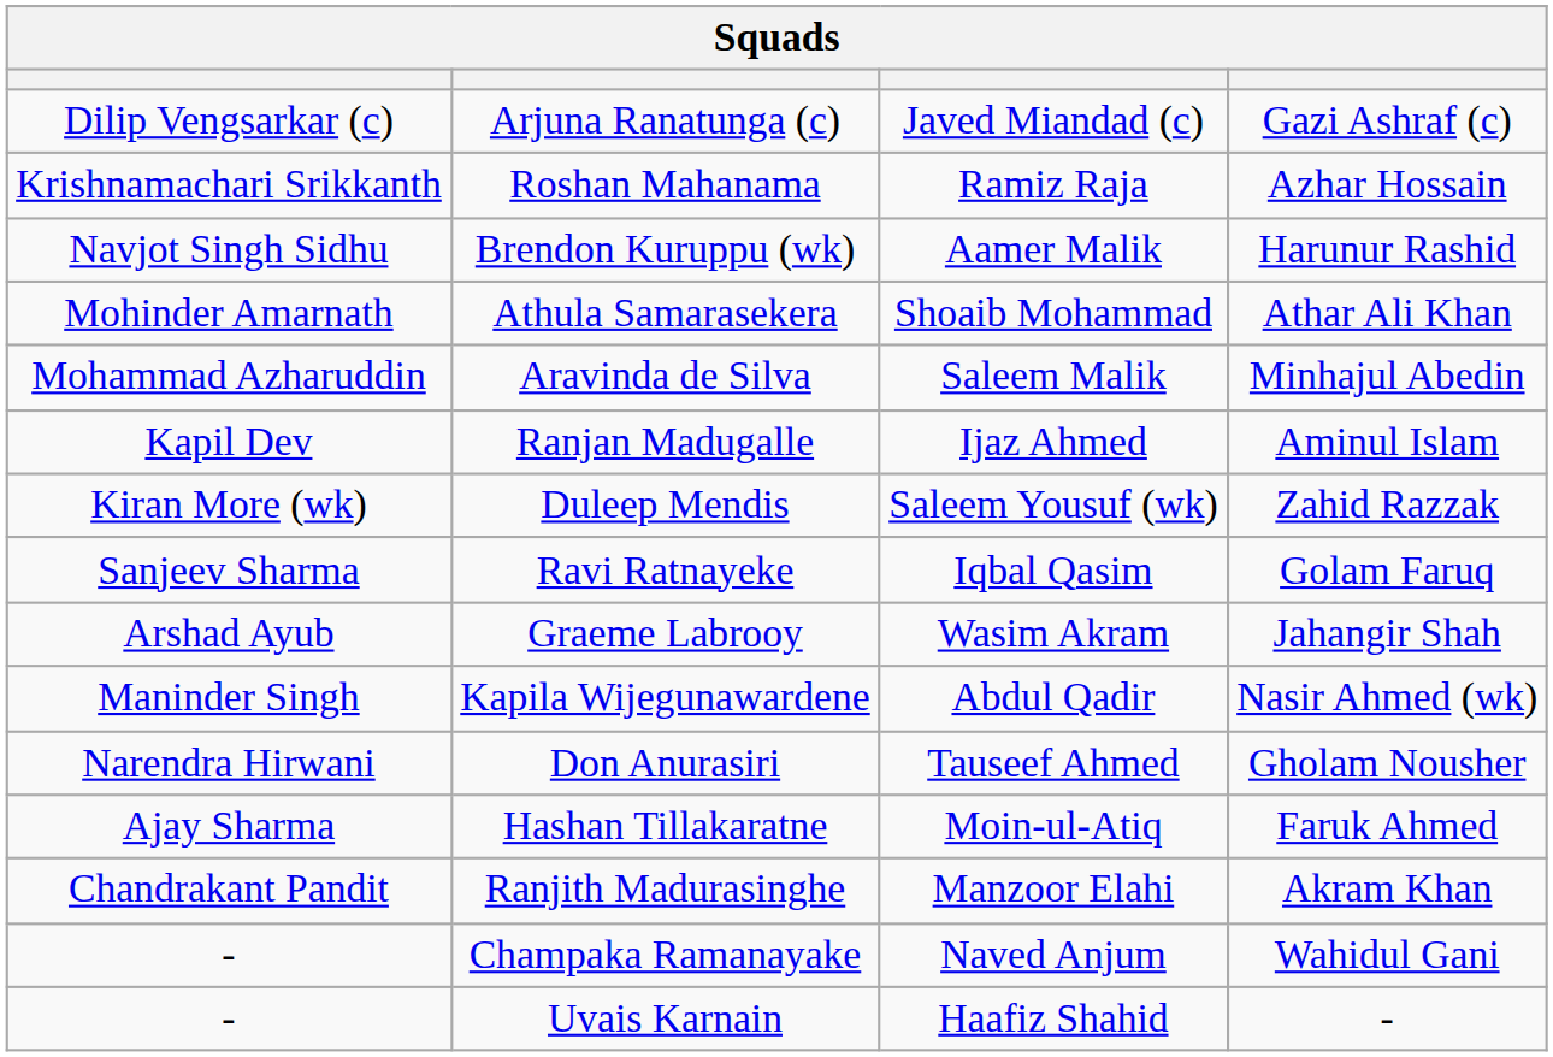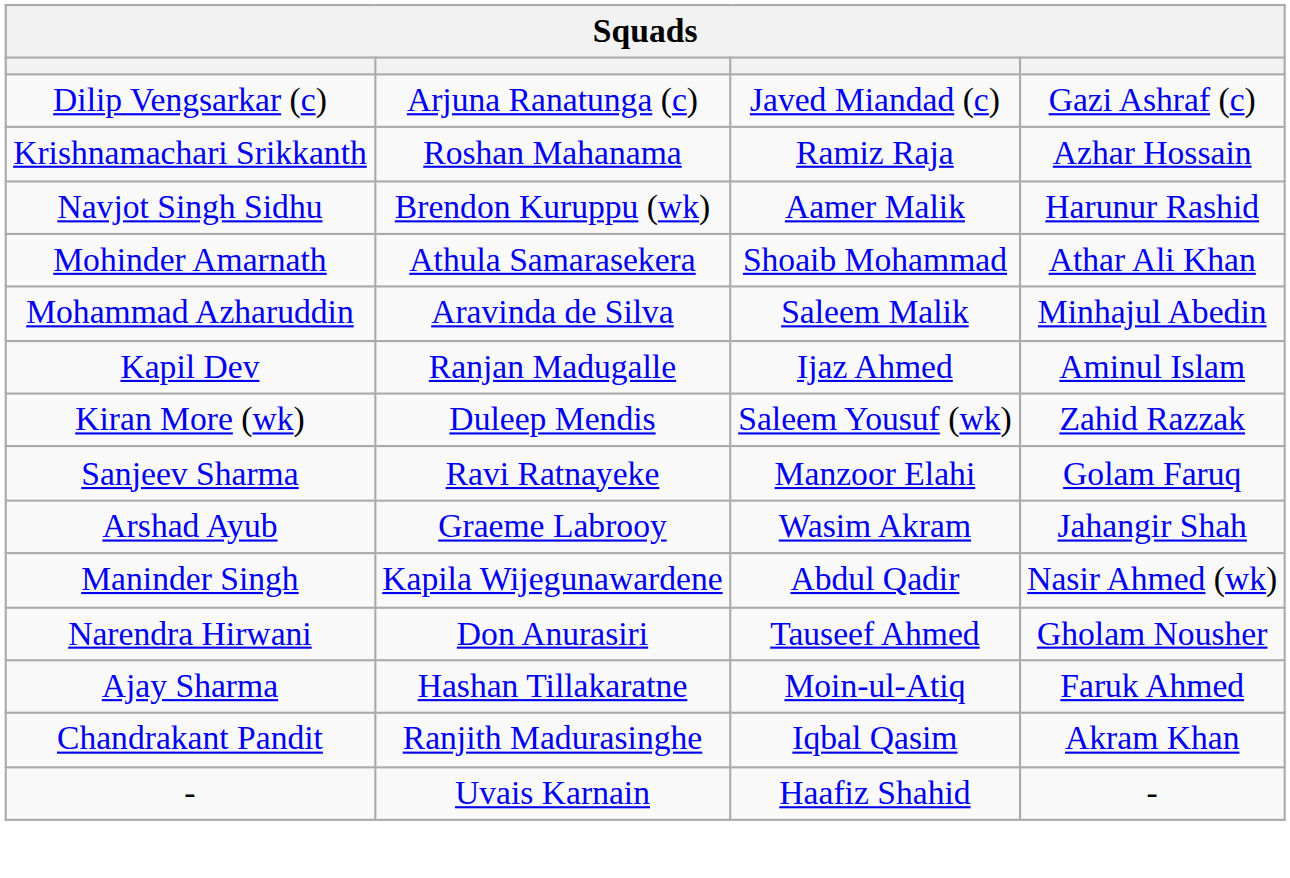Ravi Ratnayeke | column 3: Iqbal Qasim -> Manzoor Elahi
Ranjith Madurasinghe | column 3: Manzoor Elahi -> Iqbal Qasim
- row: - | Champaka Ramanayake | Naved Anjum | Wahidul Gani
